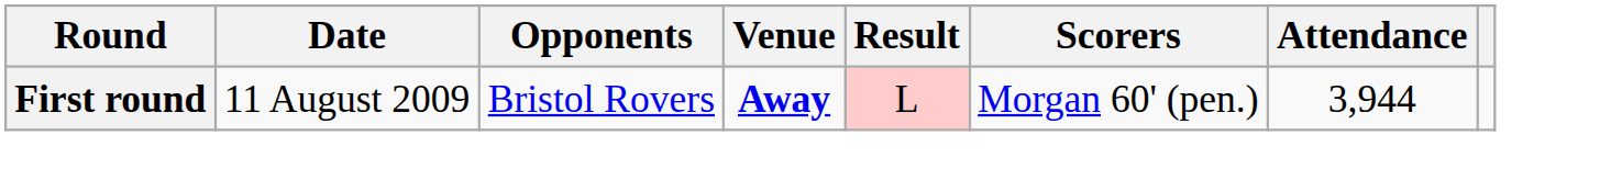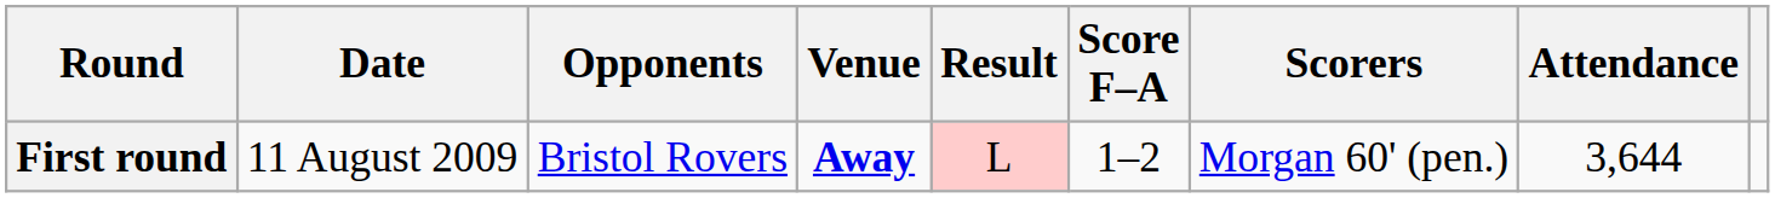+ column: Score F–A | 1–2
First round | Attendance: 3,944 -> 3,644
